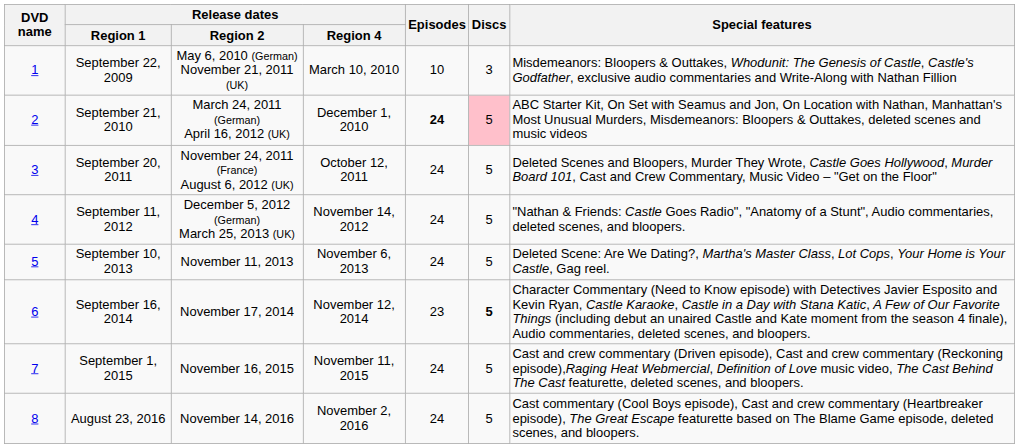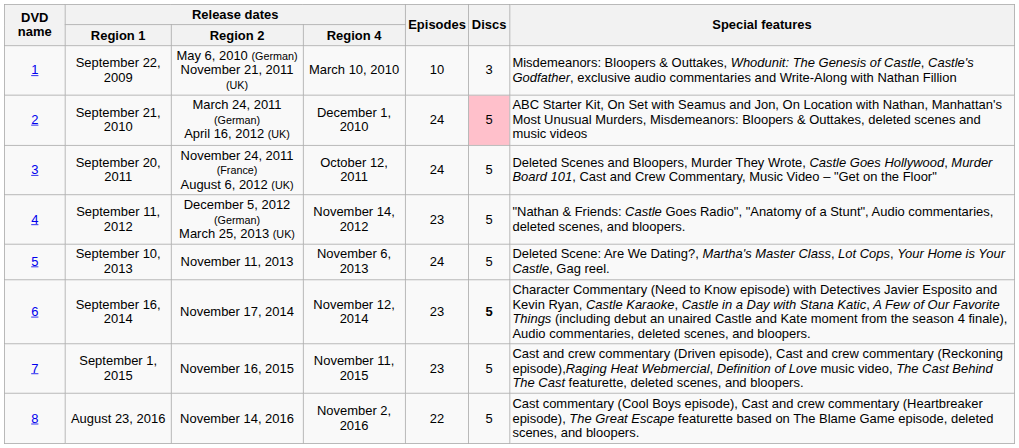September 21, 2010 | Episodes: bold -> normal
September 11, 2012 | Episodes: 24 -> 23
September 1, 2015 | Episodes: 24 -> 23
August 23, 2016 | Episodes: 24 -> 22
